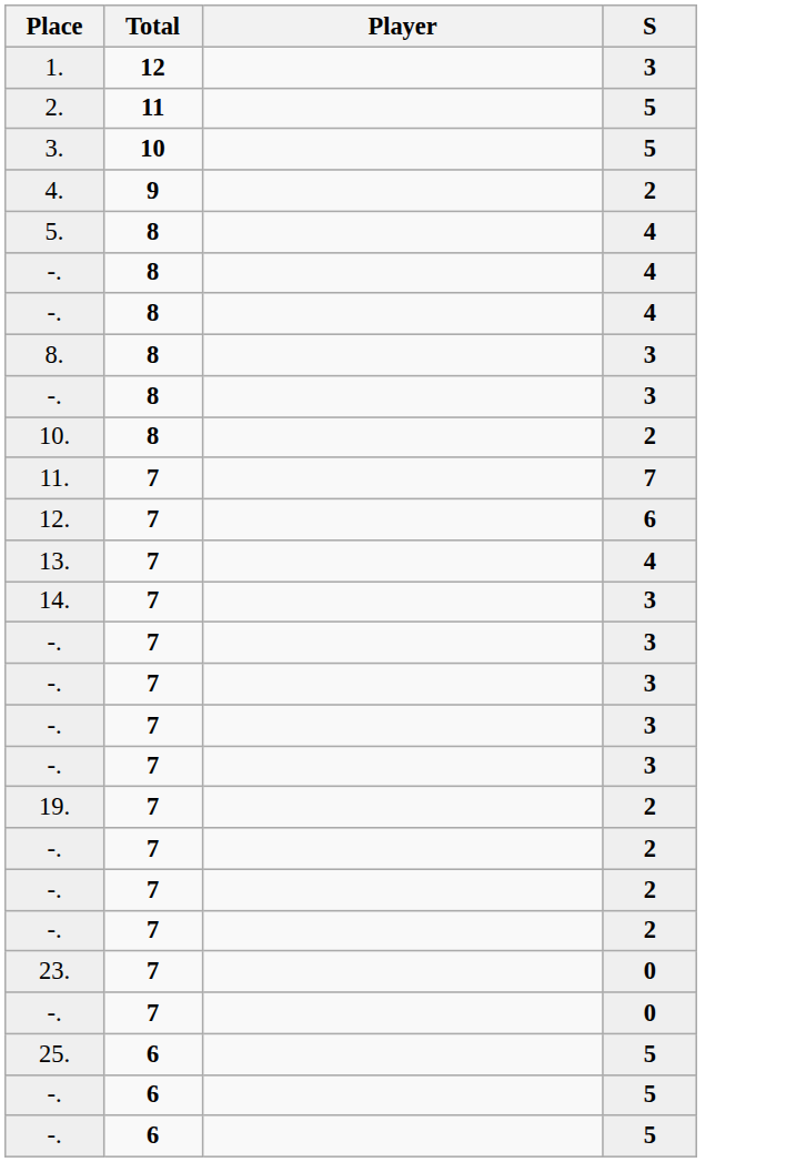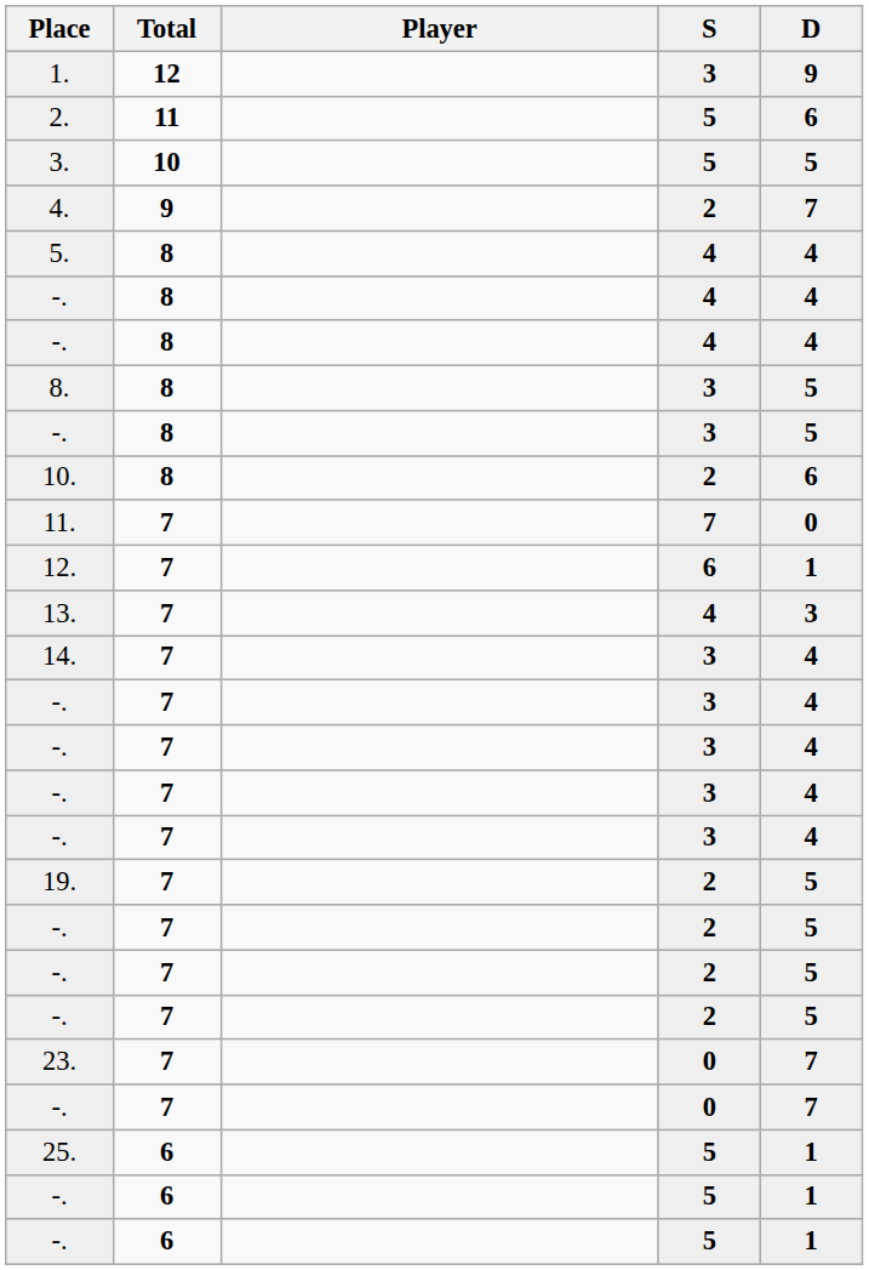+ column: D | 9 | 6 | 5 | 7 | 4 | 4 | 4 | 5 | 5 | 6 | 0 | 1 | 3 | 4 | 4 | 4 | 4 | 4 | 5 | 5 | 5 | 5 | 7 | 7 | 1 | 1 | 1
